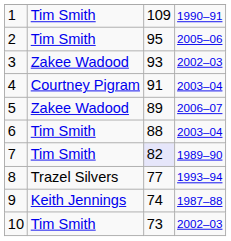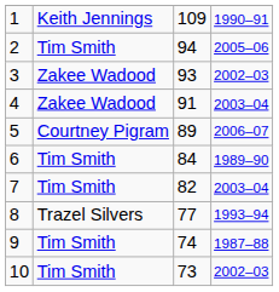1 | column 2: Tim Smith -> Keith Jennings
2 | column 3: 95 -> 94
4 | column 2: Courtney Pigram -> Zakee Wadood
5 | column 2: Zakee Wadood -> Courtney Pigram
6 | column 3: 88 -> 84
6 | column 4: 2003–04 -> 1989–90
7 | column 3: lavender background -> no background
7 | column 4: 1989–90 -> 2003–04
9 | column 2: Keith Jennings -> Tim Smith
